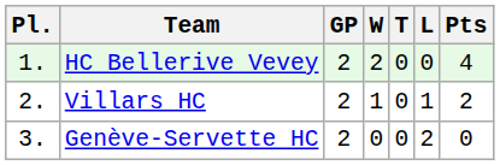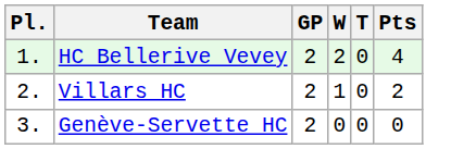- column: L | 0 | 1 | 2
